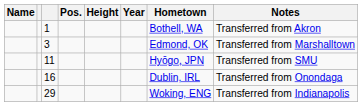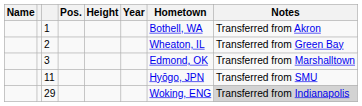+ row: 2 | Wheaton, IL | Transferred from Green Bay
- row: 16 | Dublin, IRL | Transferred from Onondaga
29 | Notes: no background -> lightgrey background
